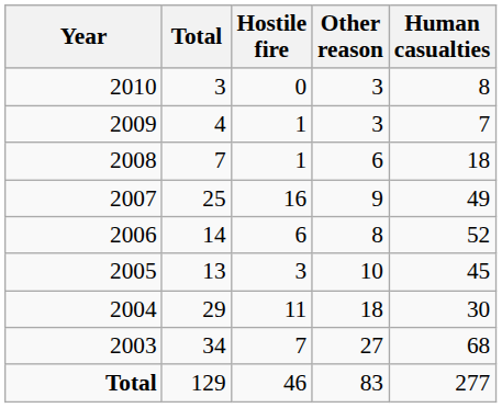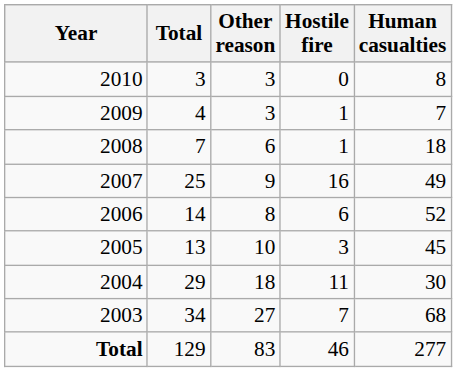columns swapped: Hostile fire <-> Other reason
